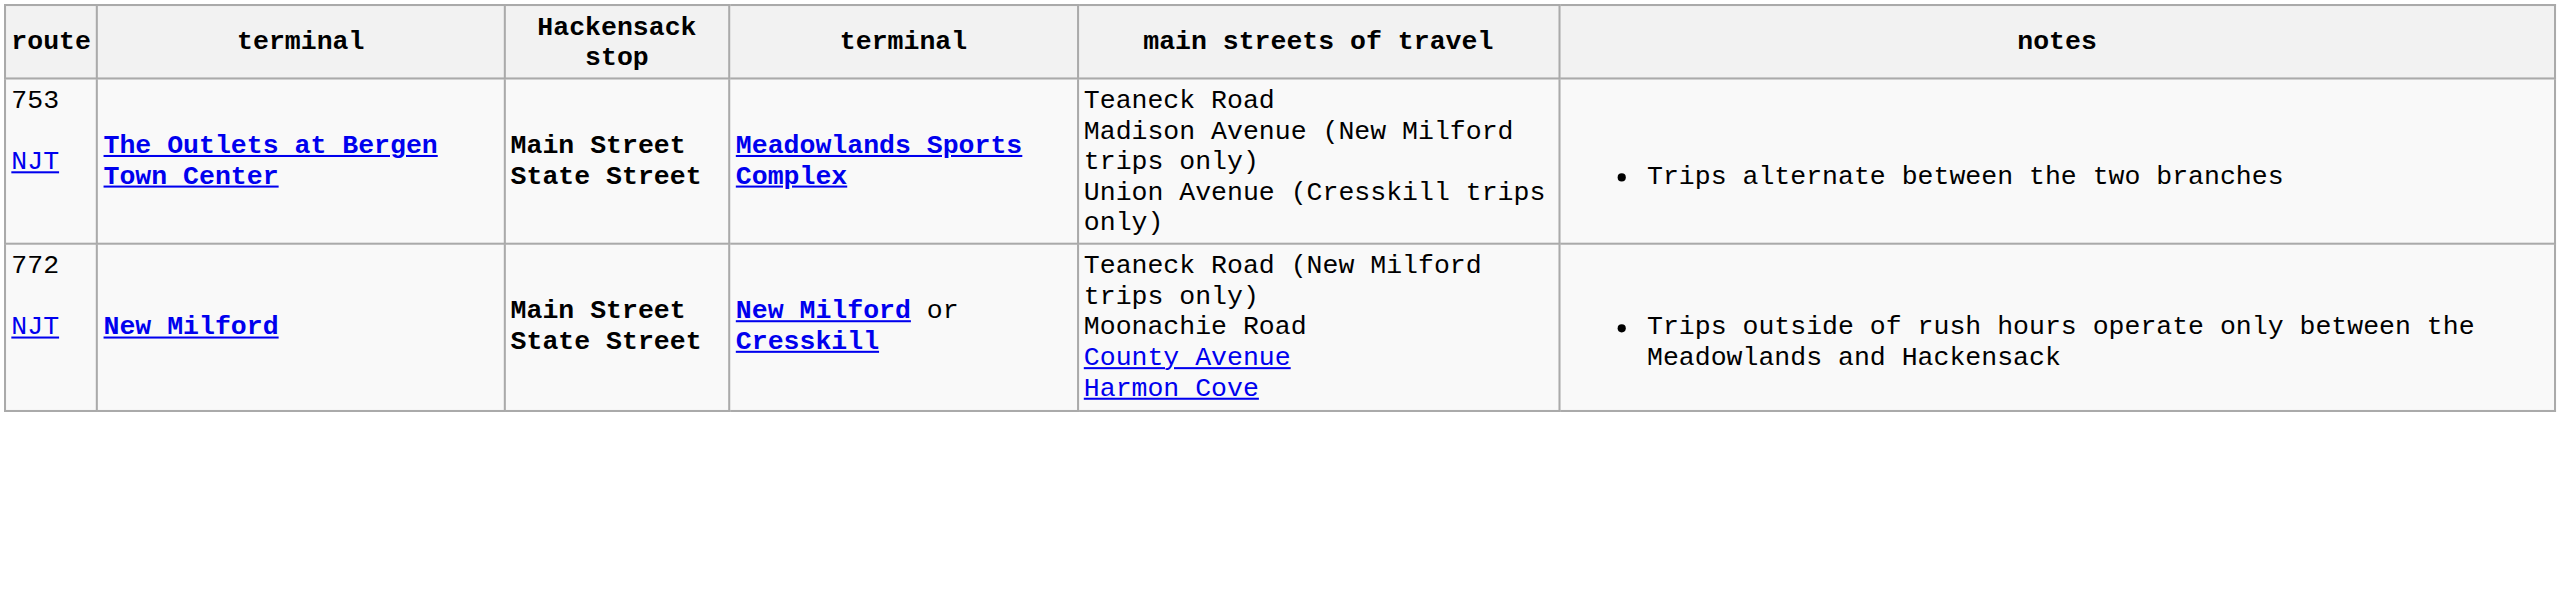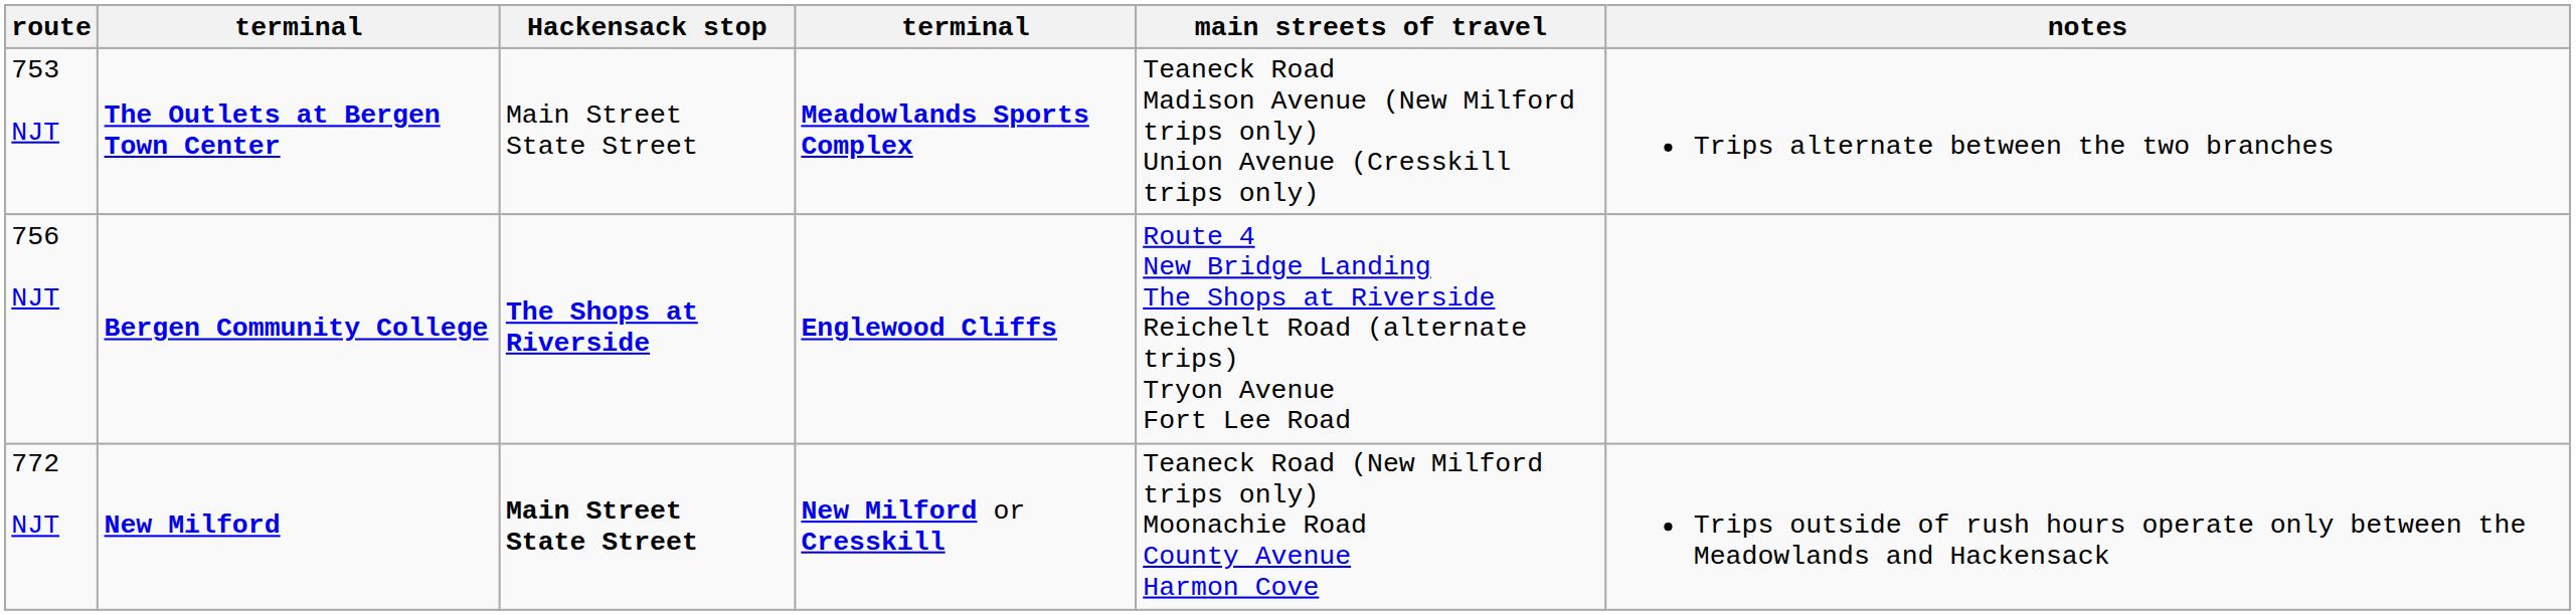753 NJT | Hackensack stop: bold -> normal
+ row: 756 NJT | Bergen Community College | The Shops at Riverside | Englewood Cliffs | Route 4 New Bridge Landing The Shops at Riverside Reichelt Road (alternate trips) Tryon Avenue Fort Lee Road
